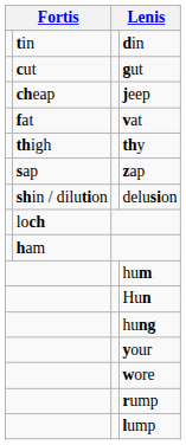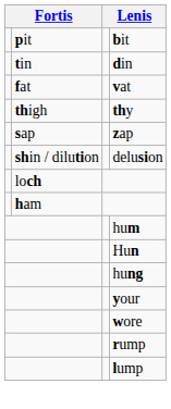+ row: pit | bit
- row: cut | gut
- row: cheap | jeep
